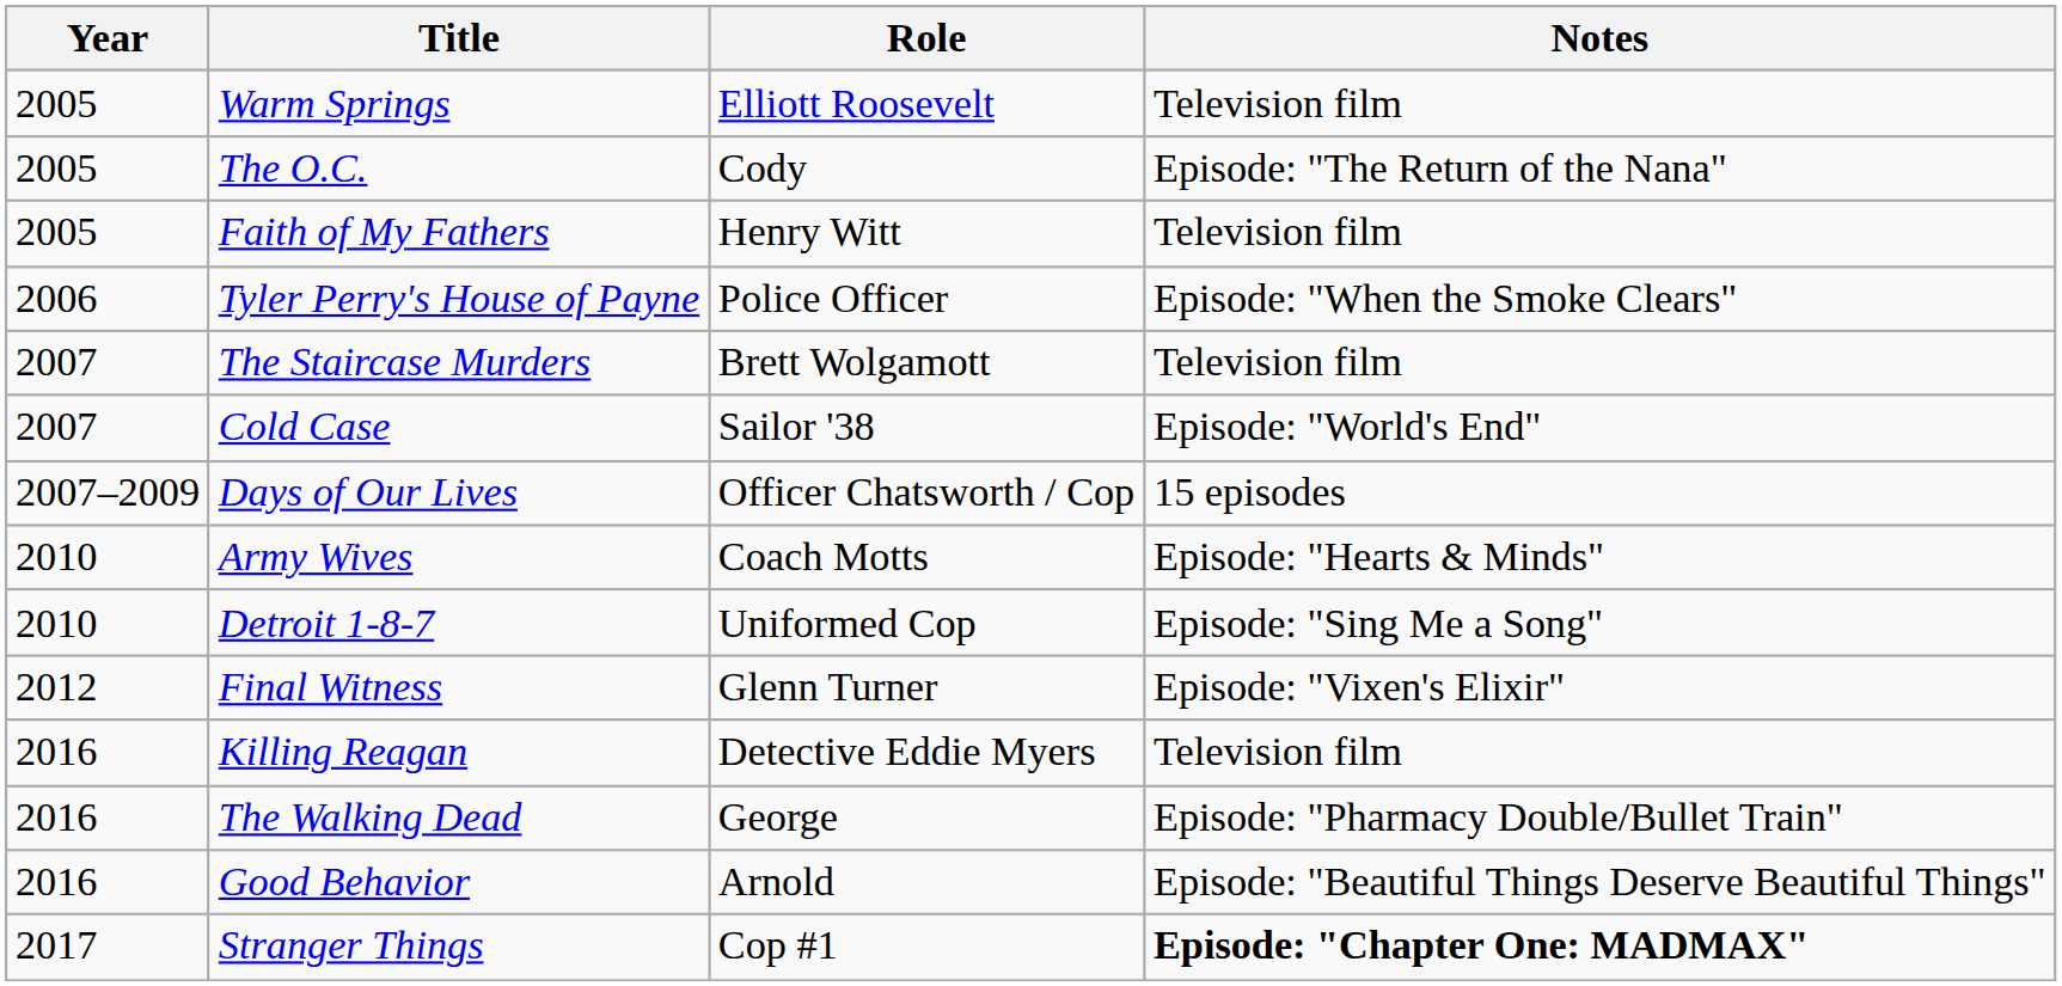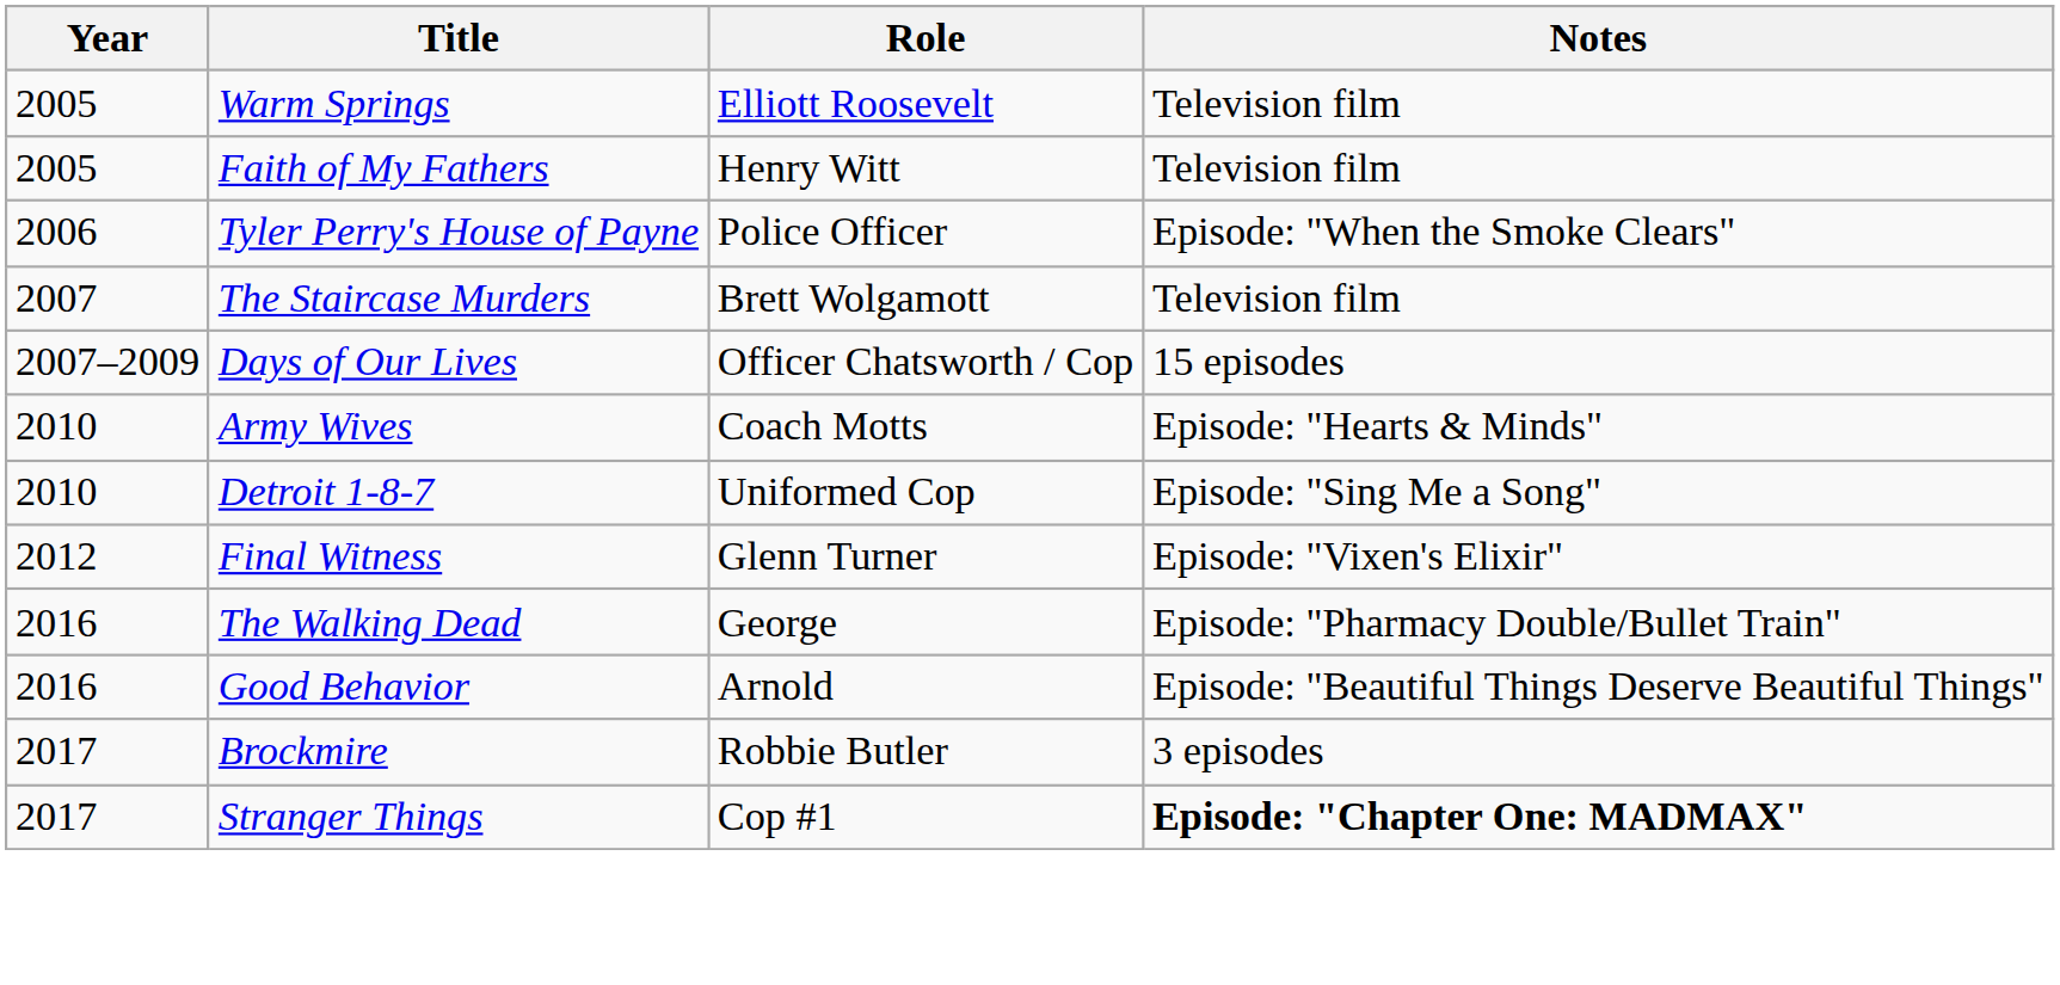- row: 2005 | The O.C. | Cody | Episode: "The Return of the Nana"
- row: 2007 | Cold Case | Sailor '38 | Episode: "World's End"
- row: 2016 | Killing Reagan | Detective Eddie Myers | Television film
+ row: 2017 | Brockmire | Robbie Butler | 3 episodes
